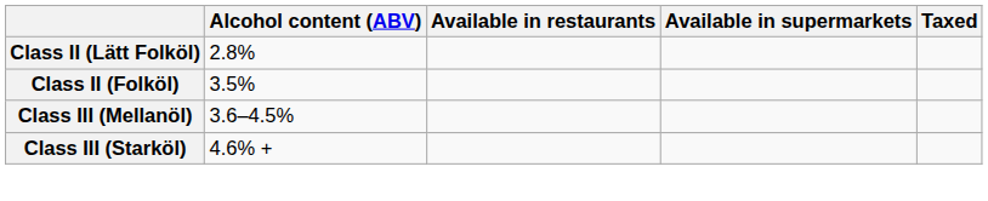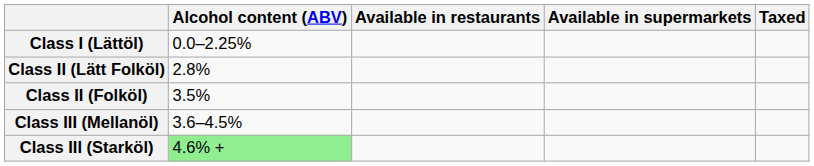+ row: Class I (Lättöl) | 0.0–2.25%
Class III (Starköl) | Alcohol content (ABV): no background -> lightgreen background
